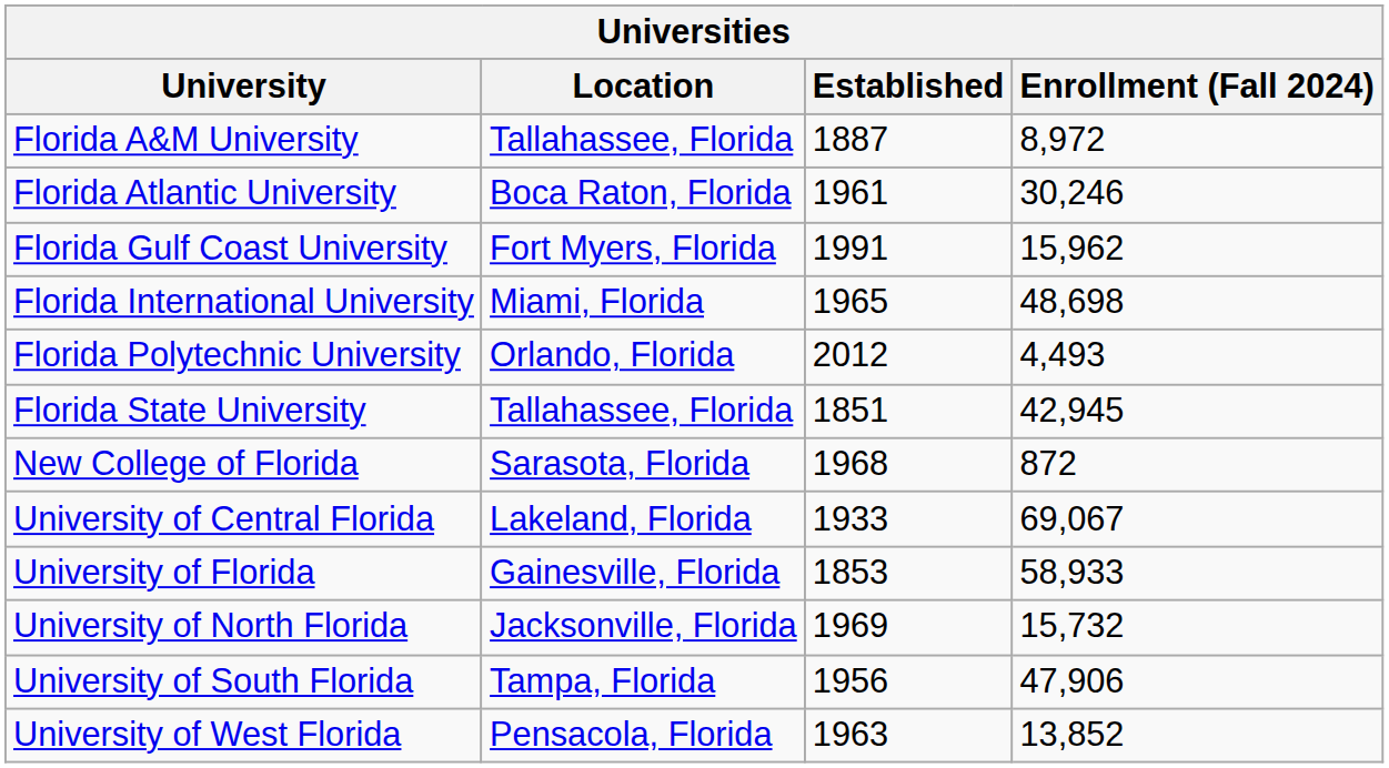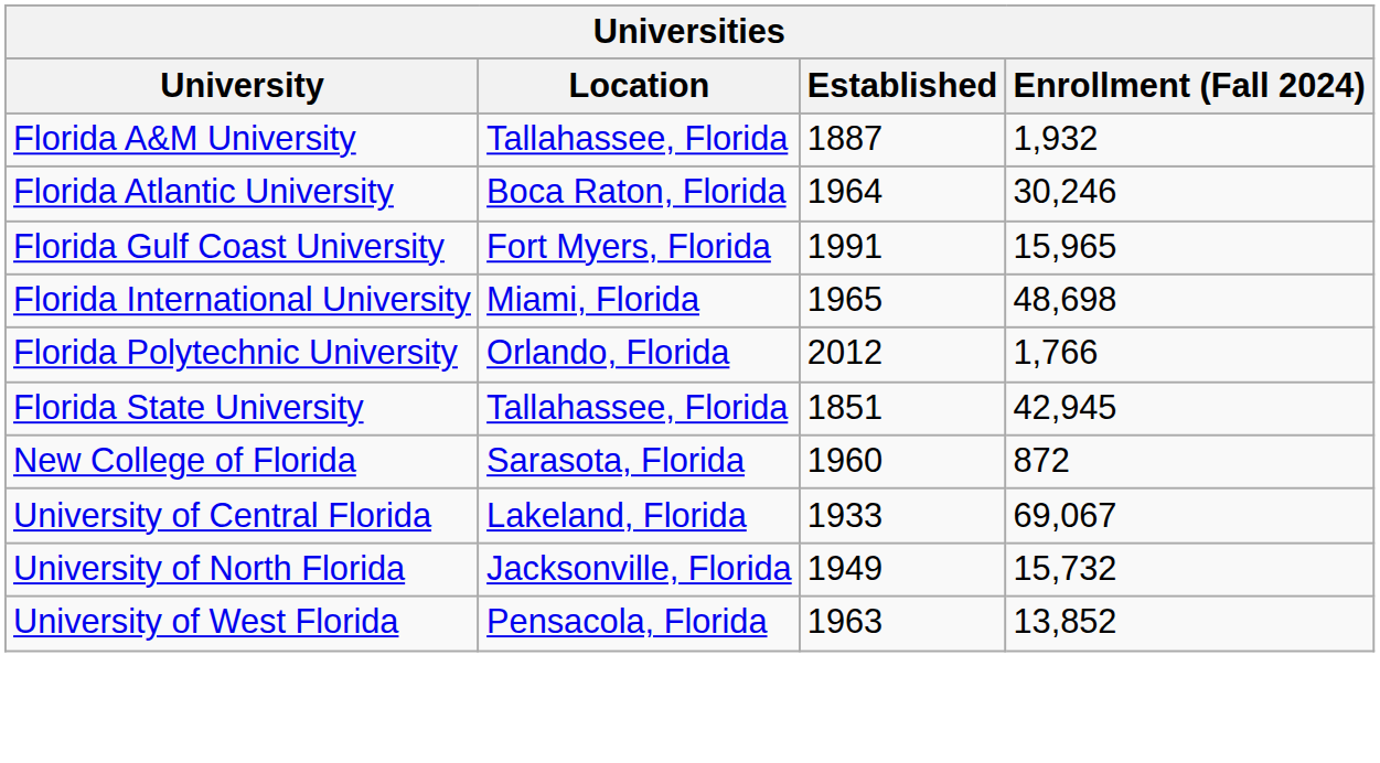Florida A&M University | Enrollment (Fall 2024): 8,972 -> 1,932
Florida Atlantic University | Established: 1961 -> 1964
Florida Gulf Coast University | Enrollment (Fall 2024): 15,962 -> 15,965
Florida Polytechnic University | Enrollment (Fall 2024): 4,493 -> 1,766
New College of Florida | Established: 1968 -> 1960
- row: University of Florida | Gainesville, Florida | 1853 | 58,933
University of North Florida | Established: 1969 -> 1949
- row: University of South Florida | Tampa, Florida | 1956 | 47,906
